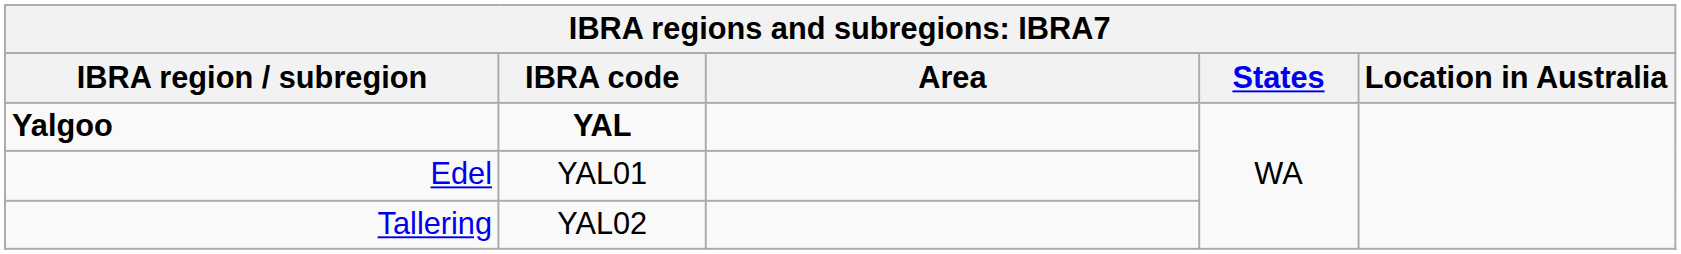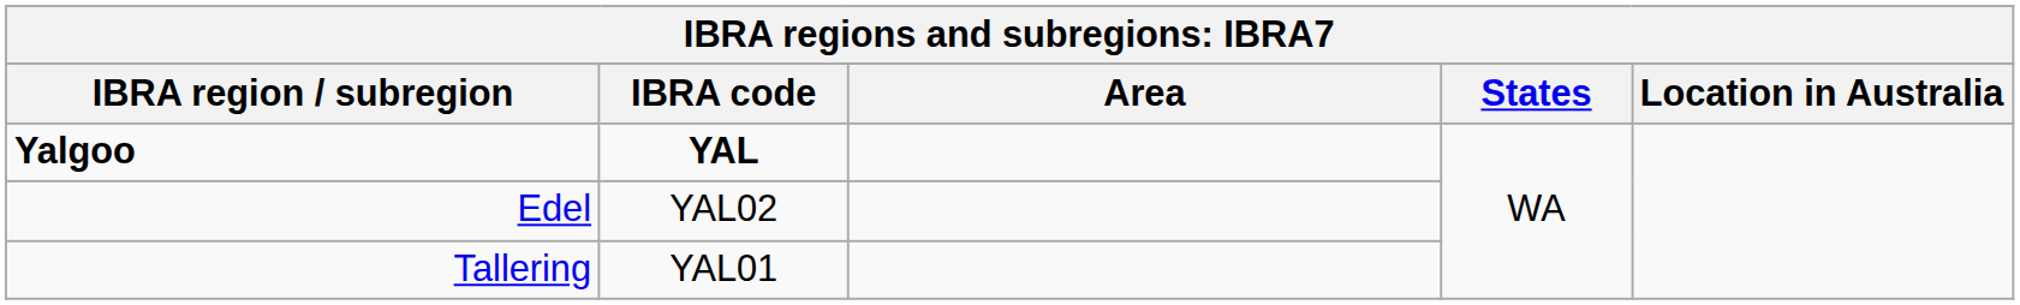Edel | IBRA code: YAL01 -> YAL02
Tallering | IBRA code: YAL02 -> YAL01
